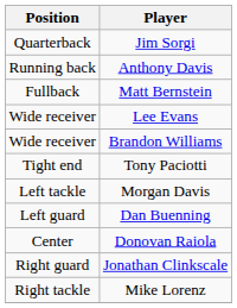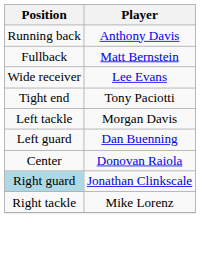- row: Quarterback | Jim Sorgi
- row: Wide receiver | Brandon Williams
Jonathan Clinkscale | Position: no background -> lightblue background
